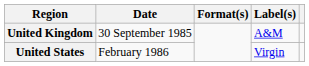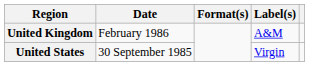United Kingdom | Date: 30 September 1985 -> February 1986
United States | Date: February 1986 -> 30 September 1985
